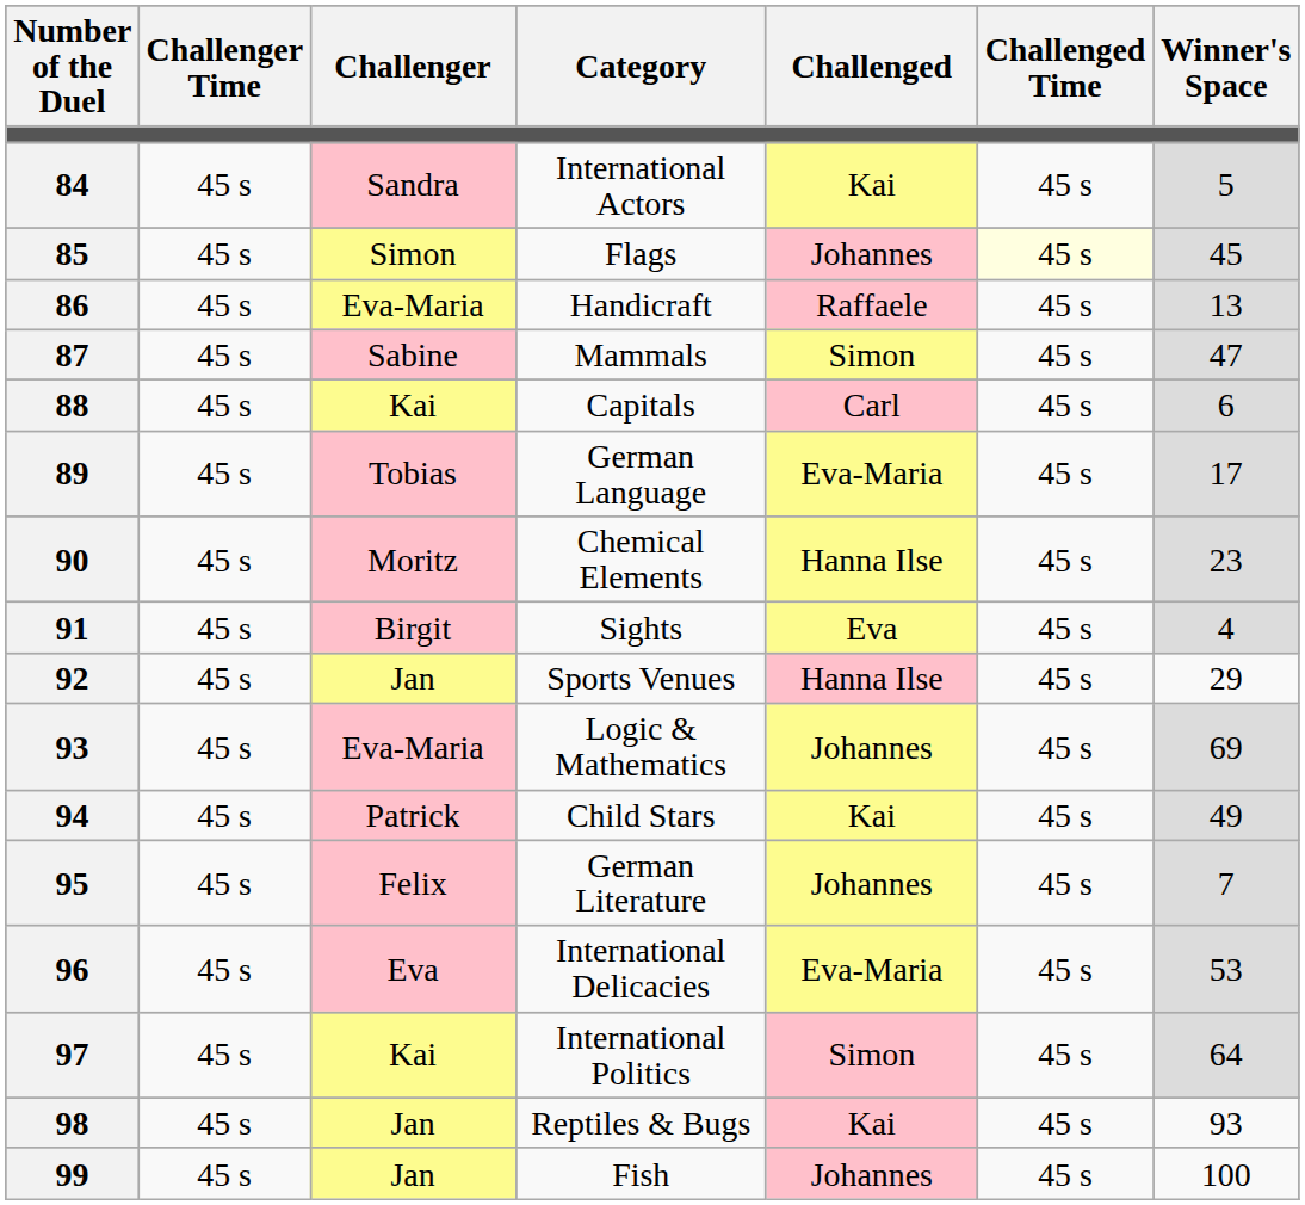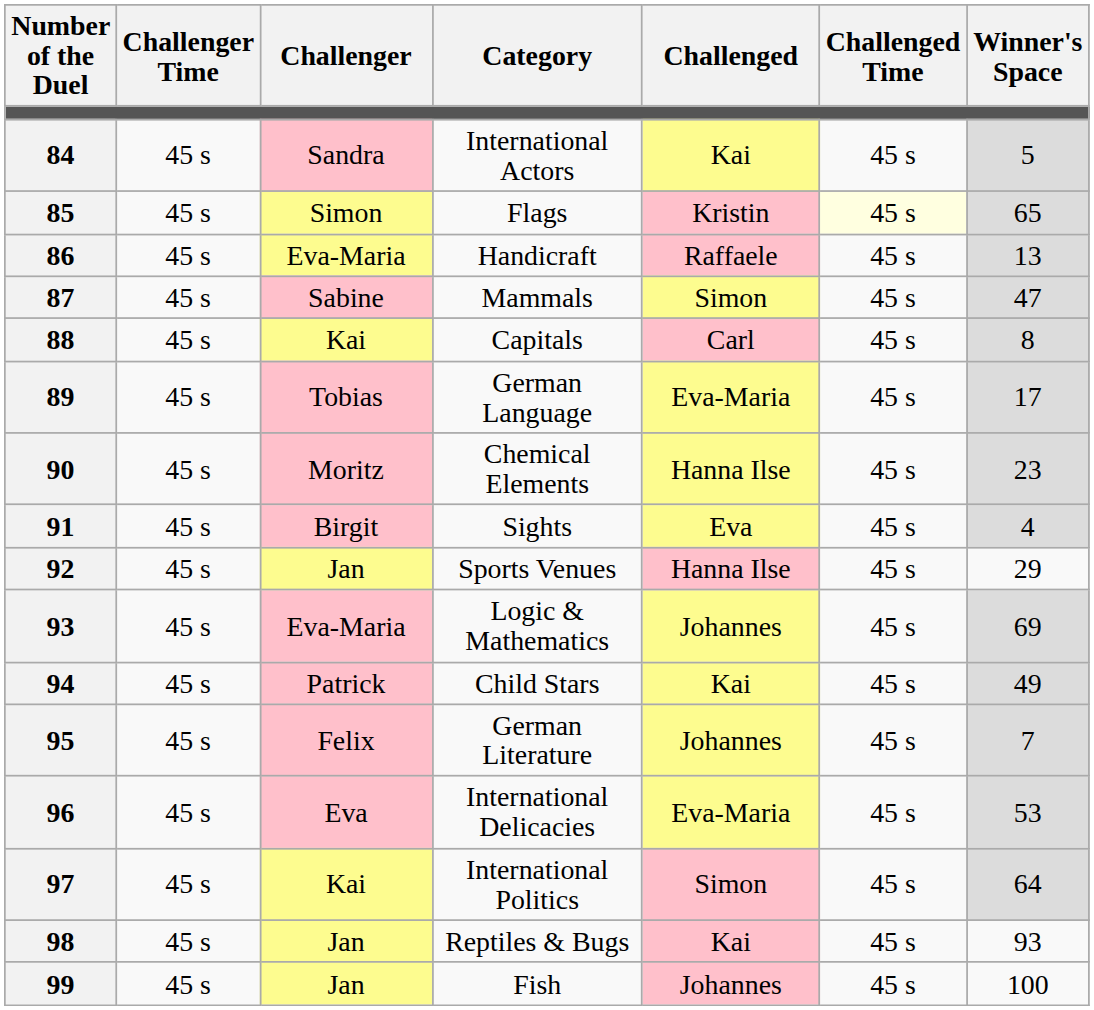Flags | Challenged: Johannes -> Kristin
Flags | Winner's Space: 45 -> 65
Capitals | Winner's Space: 6 -> 8
